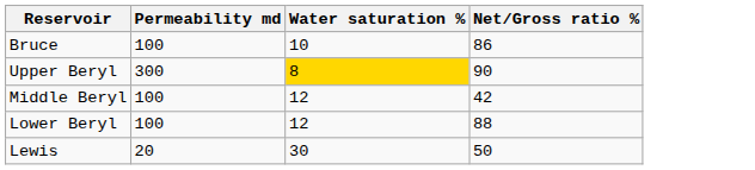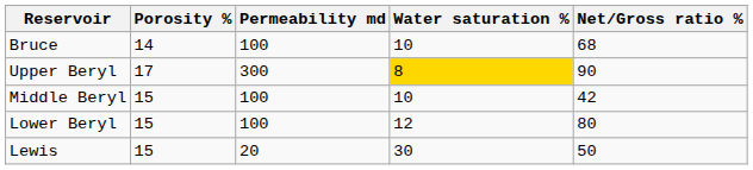+ column: Porosity % | 14 | 17 | 15 | 15 | 15
Bruce | Net/Gross ratio %: 86 -> 68
Middle Beryl | Water saturation %: 12 -> 10
Lower Beryl | Net/Gross ratio %: 88 -> 80
